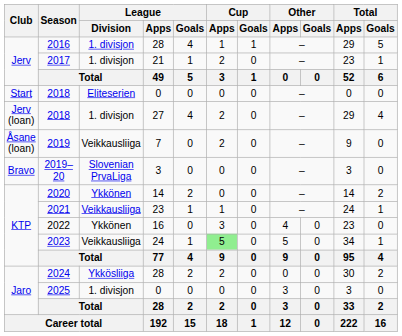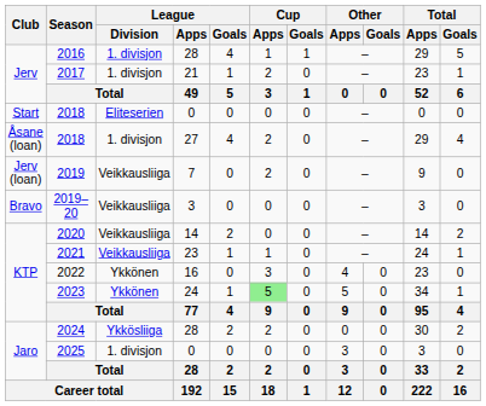2018 / 27 | Club: Jerv (loan) -> Åsane (loan)
2019 | Club: Åsane (loan) -> Jerv (loan)
2019–20 | League / Division: Slovenian PrvaLiga -> Veikkausliiga
2020 | League / Division: Ykkönen -> Veikkausliiga
2023 | League / Division: Veikkausliiga -> Ykkönen
